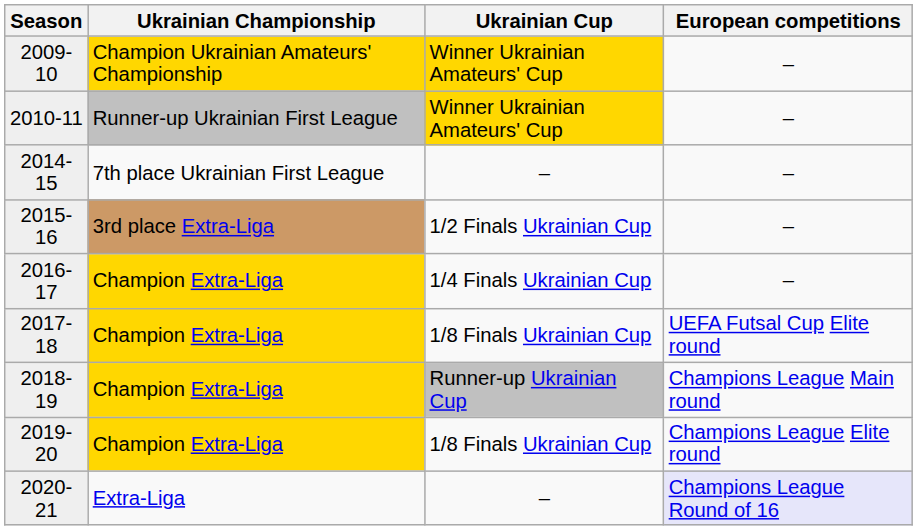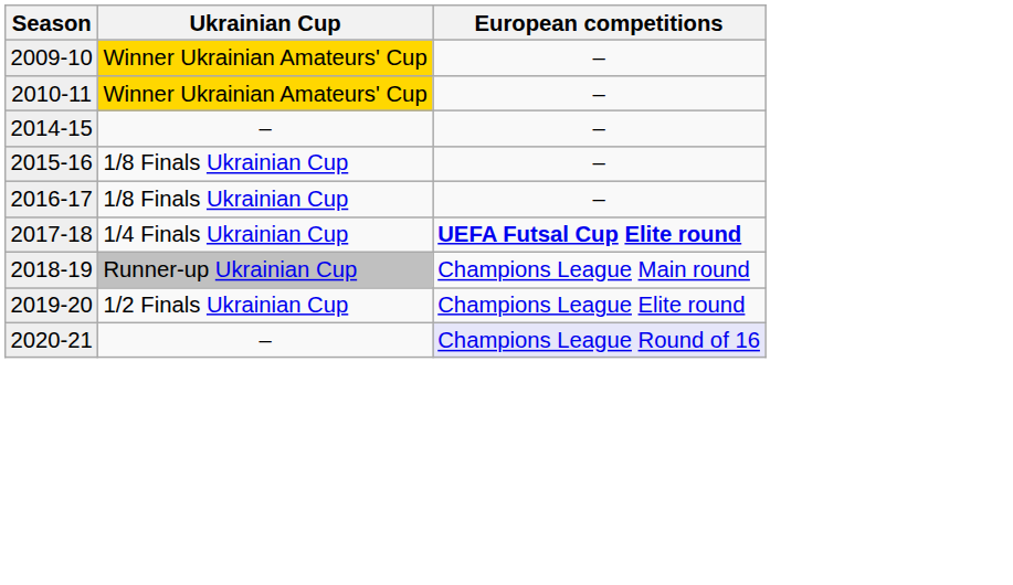- column: Ukrainian Championship | Champion Ukrainian Amateurs' Championship | Runner-up Ukrainian First League | 7th place Ukrainian First League | 3rd place Extra-Liga | Champion Extra-Liga | Champion Extra-Liga | Champion Extra-Liga | Champion Extra-Liga | Extra-Liga
2015-16 | Ukrainian Cup: 1/2 Finals Ukrainian Cup -> 1/8 Finals Ukrainian Cup
2016-17 | Ukrainian Cup: 1/4 Finals Ukrainian Cup -> 1/8 Finals Ukrainian Cup
2017-18 | Ukrainian Cup: 1/8 Finals Ukrainian Cup -> 1/4 Finals Ukrainian Cup
2017-18 | European competitions: normal -> bold
2019-20 | Ukrainian Cup: 1/8 Finals Ukrainian Cup -> 1/2 Finals Ukrainian Cup
